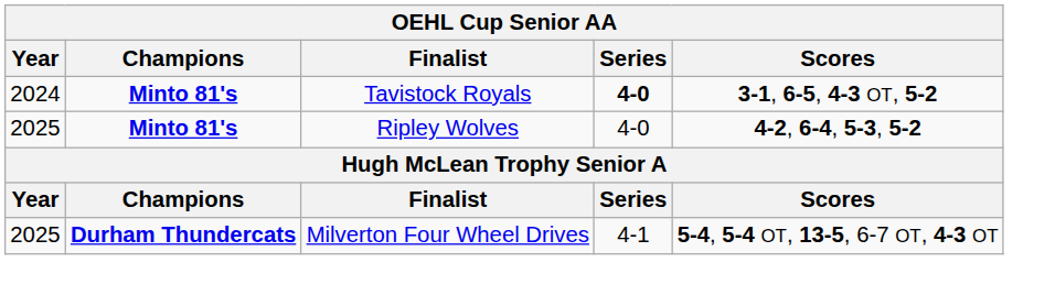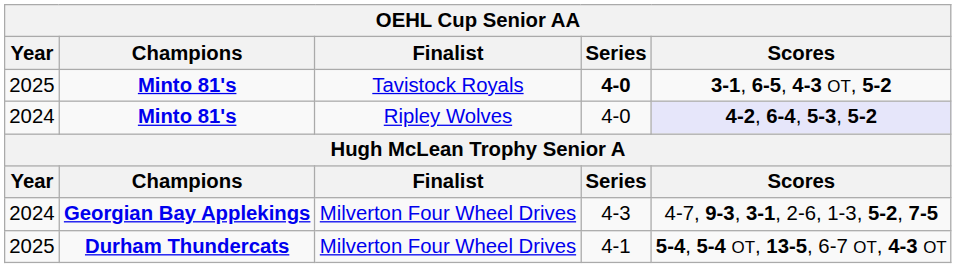Minto 81's / Tavistock Royals | Year: 2024 -> 2025
Minto 81's / Ripley Wolves | Year: 2025 -> 2024
Minto 81's / Ripley Wolves | Scores: no background -> lavender background
+ row: 2024 | Georgian Bay Applekings | Milverton Four Wheel Drives | 4-3 | 4-7, 9-3, 3-1, 2-6, 1-3, 5-2, 7-5
